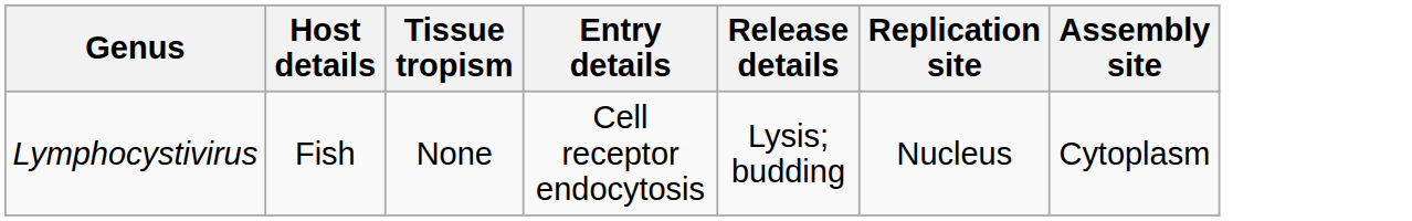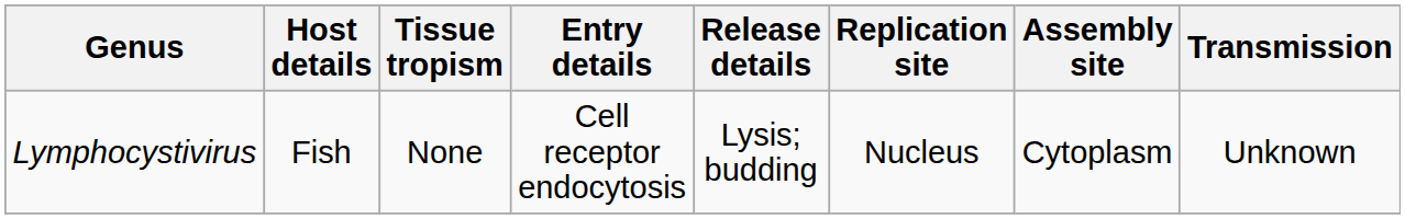+ column: Transmission | Unknown
